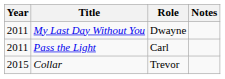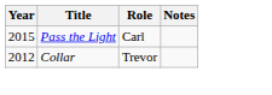- row: 2011 | My Last Day Without You | Dwayne
Pass the Light | Year: 2011 -> 2015
Collar | Year: 2015 -> 2012
